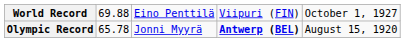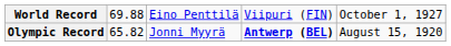Olympic Record | column 2: 65.78 -> 65.82
